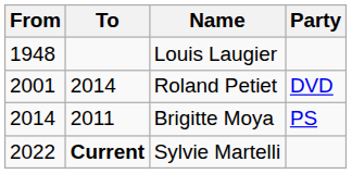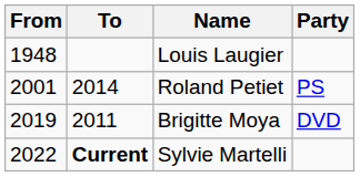Roland Petiet | Party: DVD -> PS
Brigitte Moya | From: 2014 -> 2019
Brigitte Moya | Party: PS -> DVD
